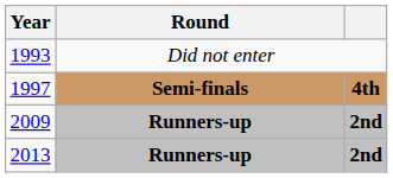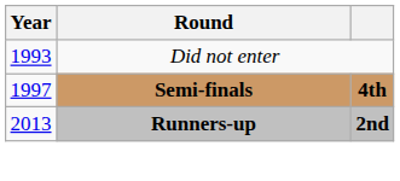- row: 2009 | Runners-up | 2nd
